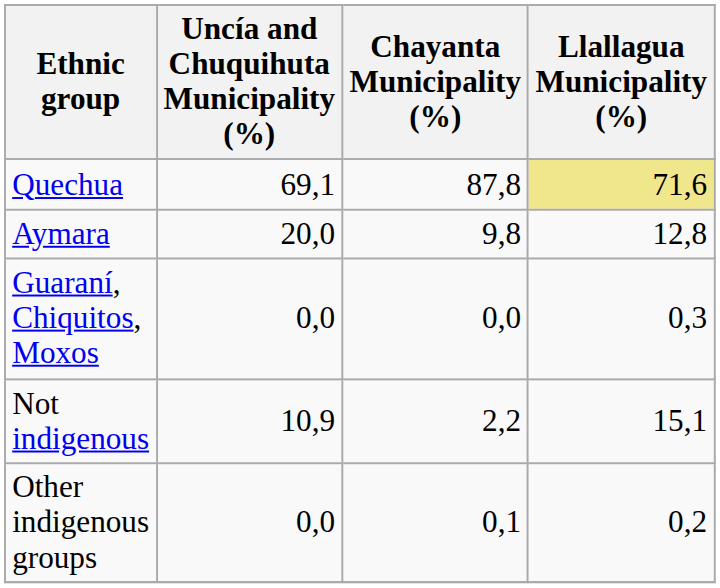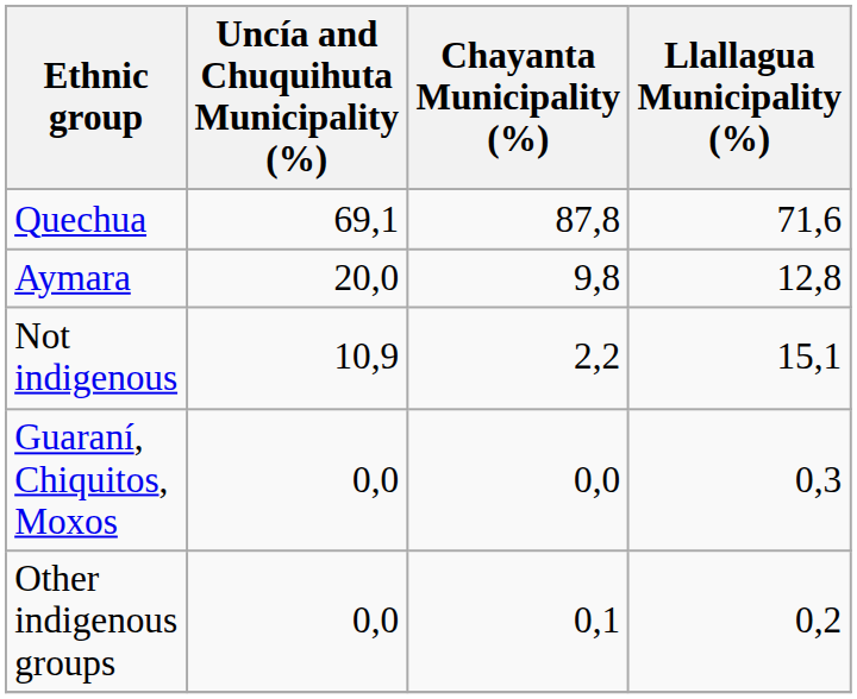Quechua | Llallagua Municipality (%): khaki background -> no background
rows swapped: Guaraní, Chiquitos, Moxos <-> Not indigenous
